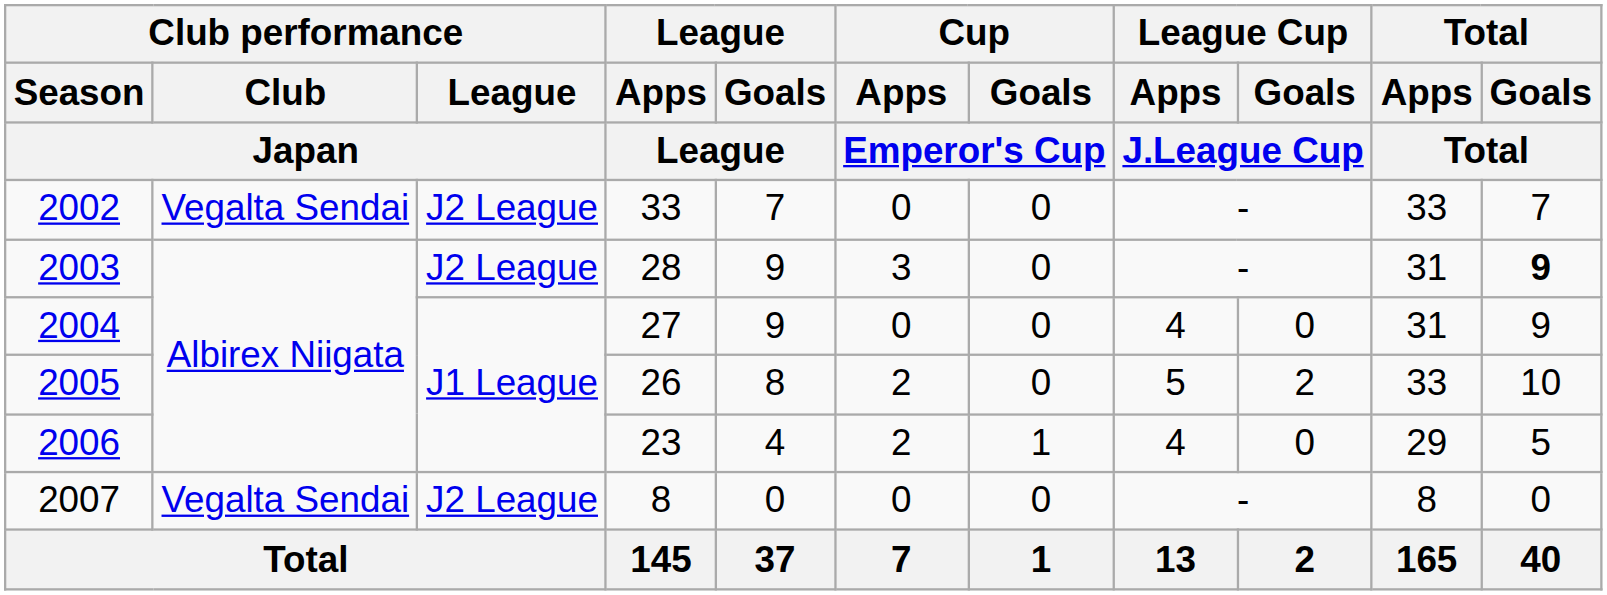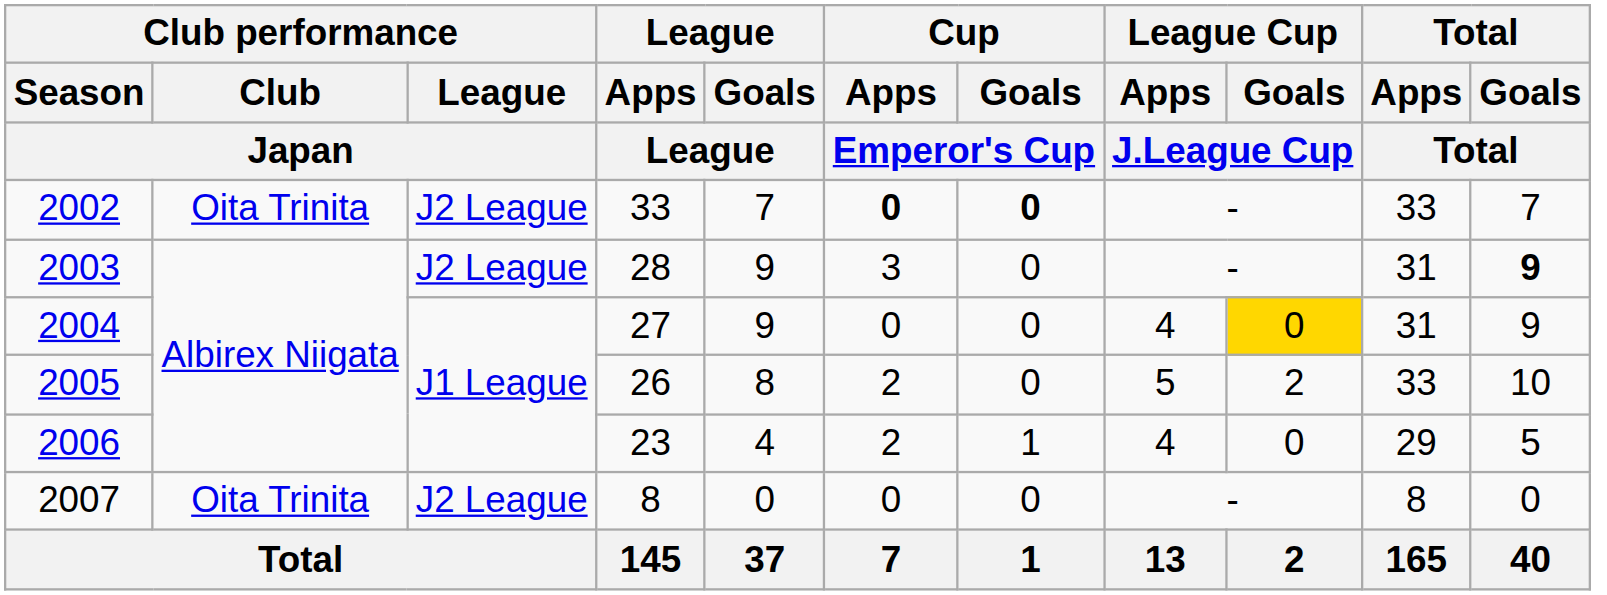2002 | Club performance / Club / Japan: Vegalta Sendai -> Oita Trinita
2002 | Cup / Apps / Emperor's Cup: normal -> bold
2002 | Cup / Goals / Emperor's Cup: normal -> bold
2004 | League Cup / Goals / J.League Cup: no background -> gold background
2007 | Club performance / Club / Japan: Vegalta Sendai -> Oita Trinita
